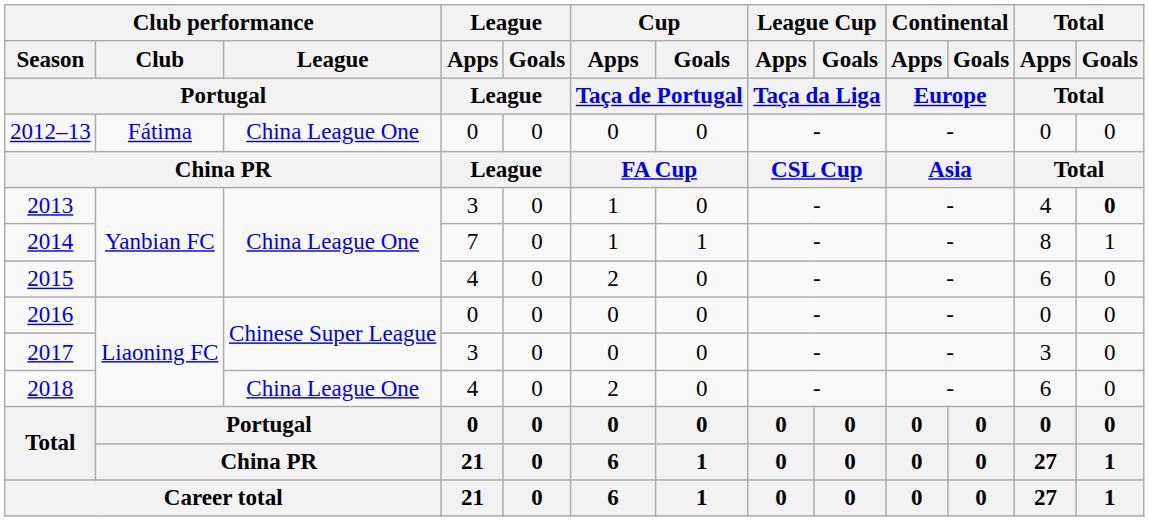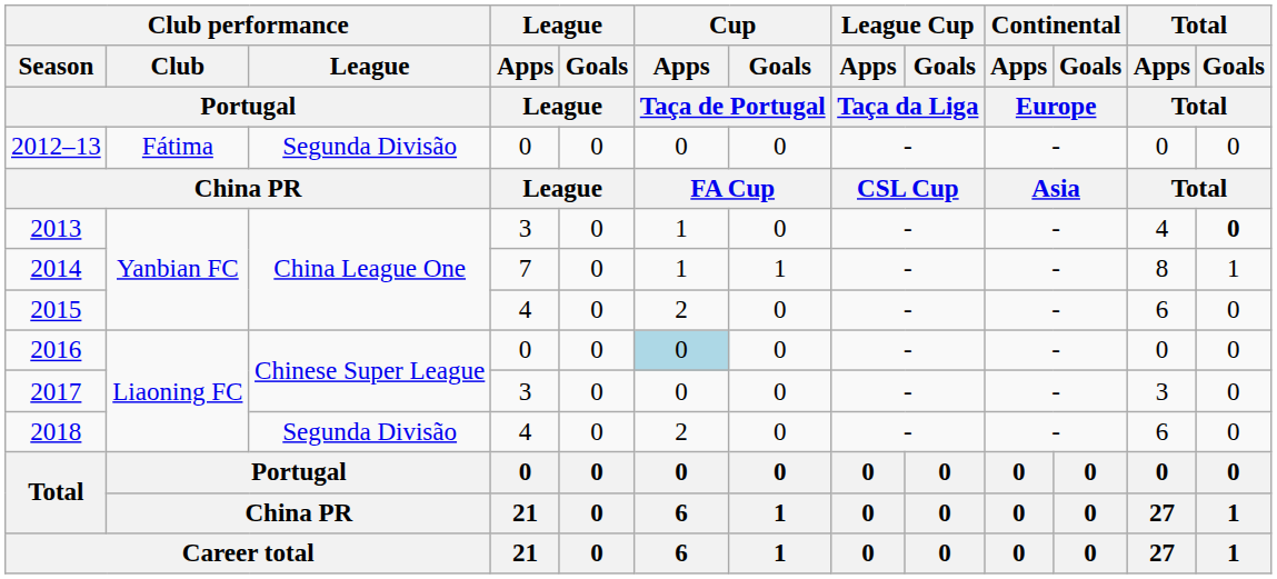2012–13 | Club performance / League / Portugal: China League One -> Segunda Divisão
2016 | Cup / Apps / Taça de Portugal: no background -> lightblue background
2018 | Club performance / League / Portugal: China League One -> Segunda Divisão
